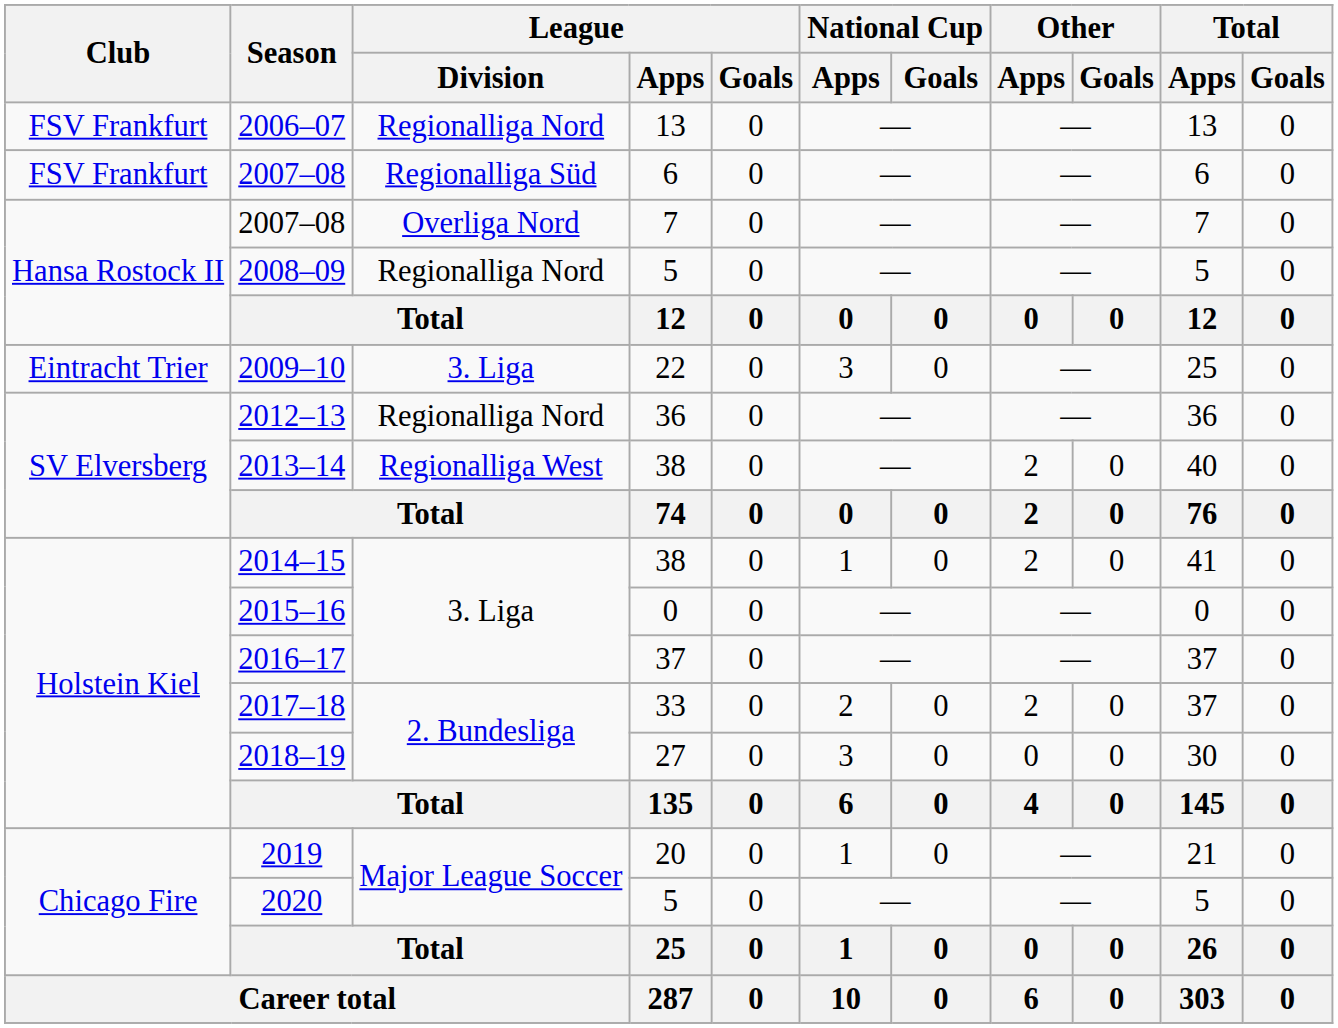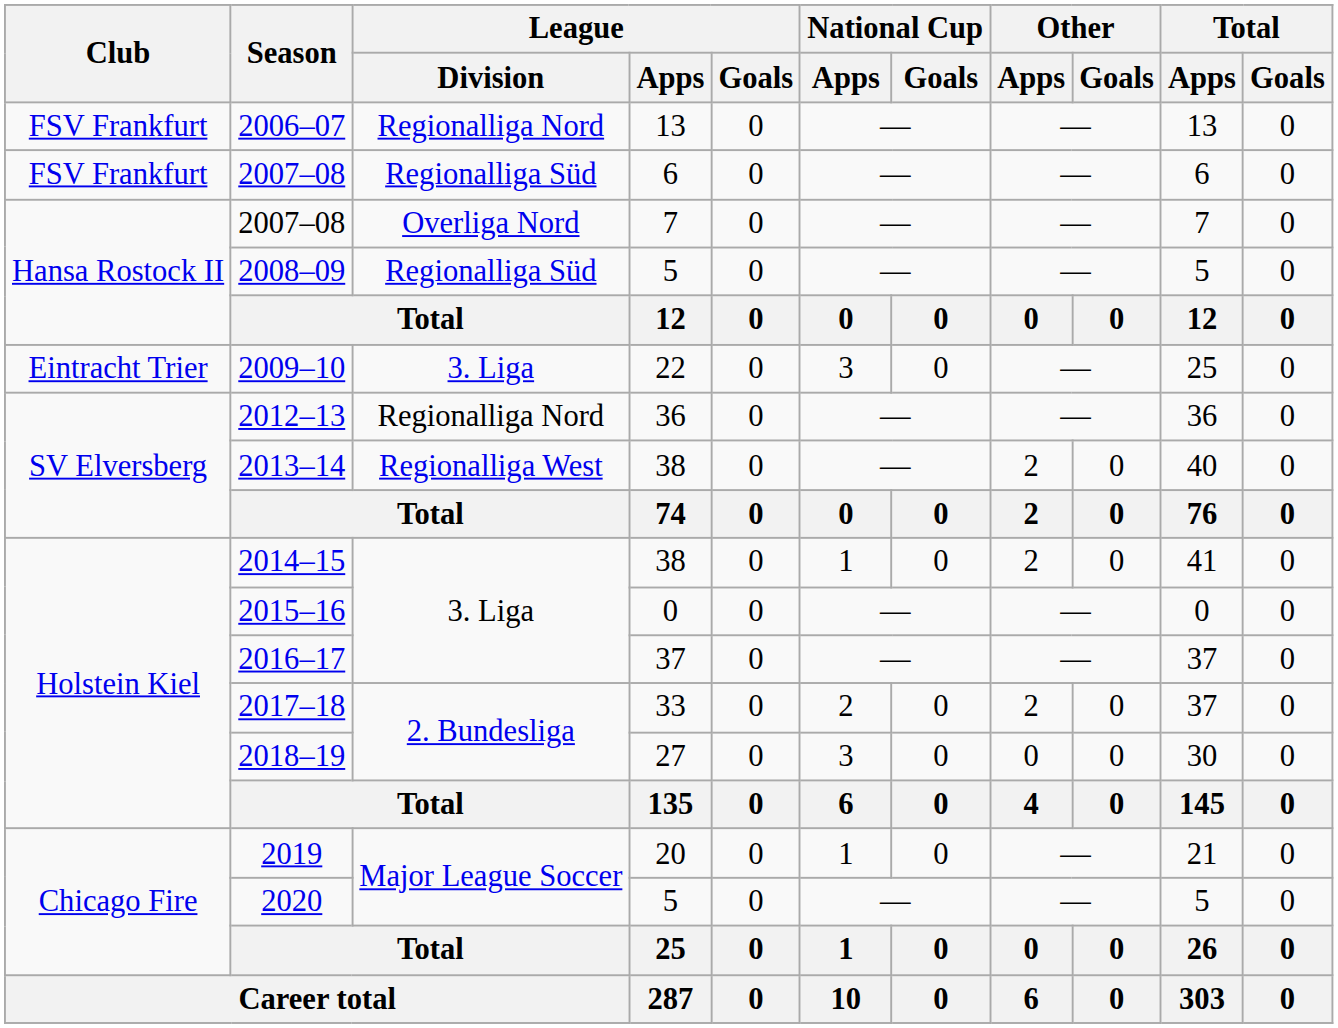2008–09 | League / Division: Regionalliga Nord -> Regionalliga Süd
